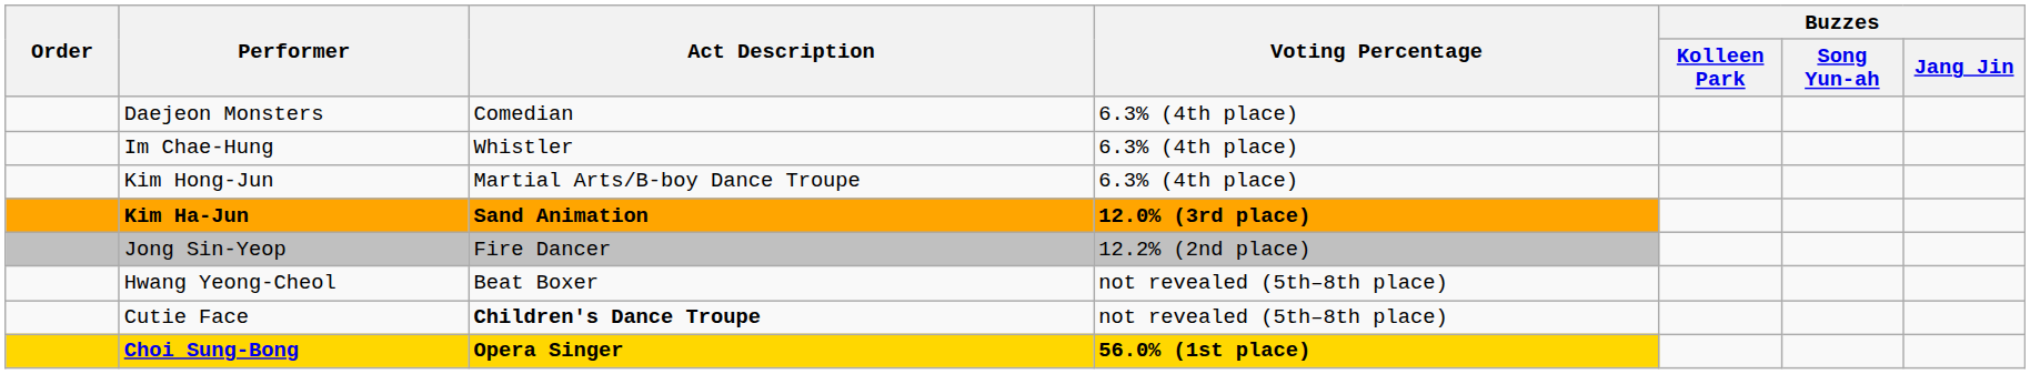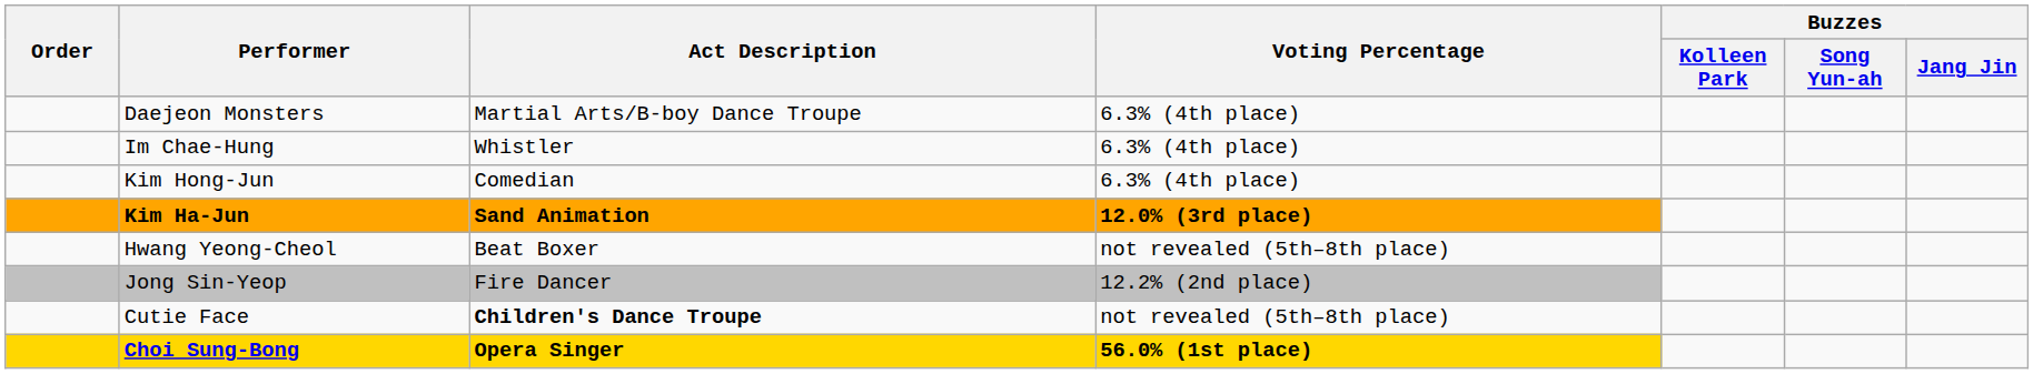Daejeon Monsters | Act Description: Comedian -> Martial Arts/B-boy Dance Troupe
Kim Hong-Jun | Act Description: Martial Arts/B-boy Dance Troupe -> Comedian
rows swapped: Hwang Yeong-Cheol <-> Jong Sin-Yeop
